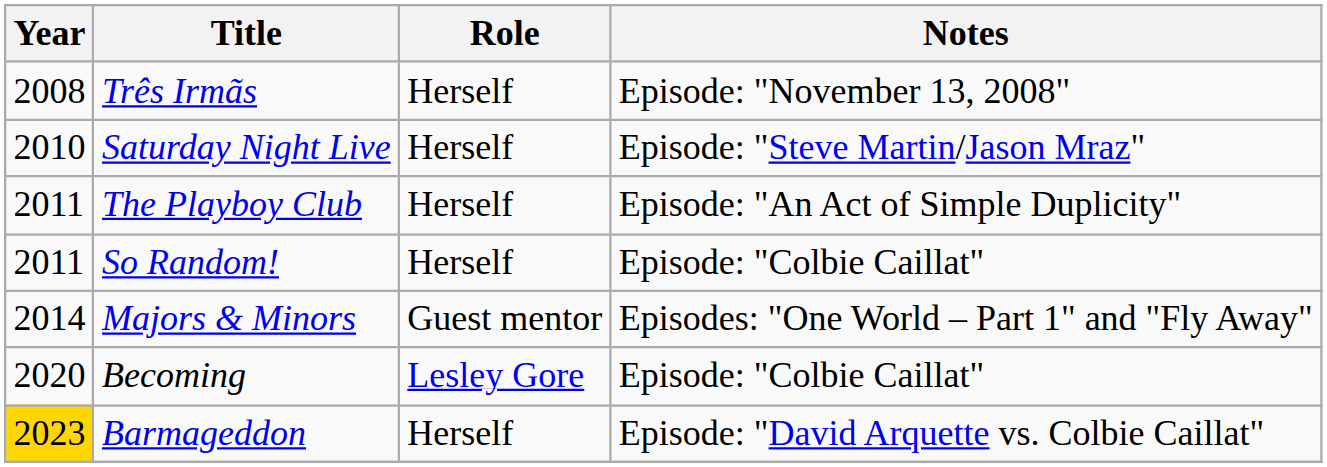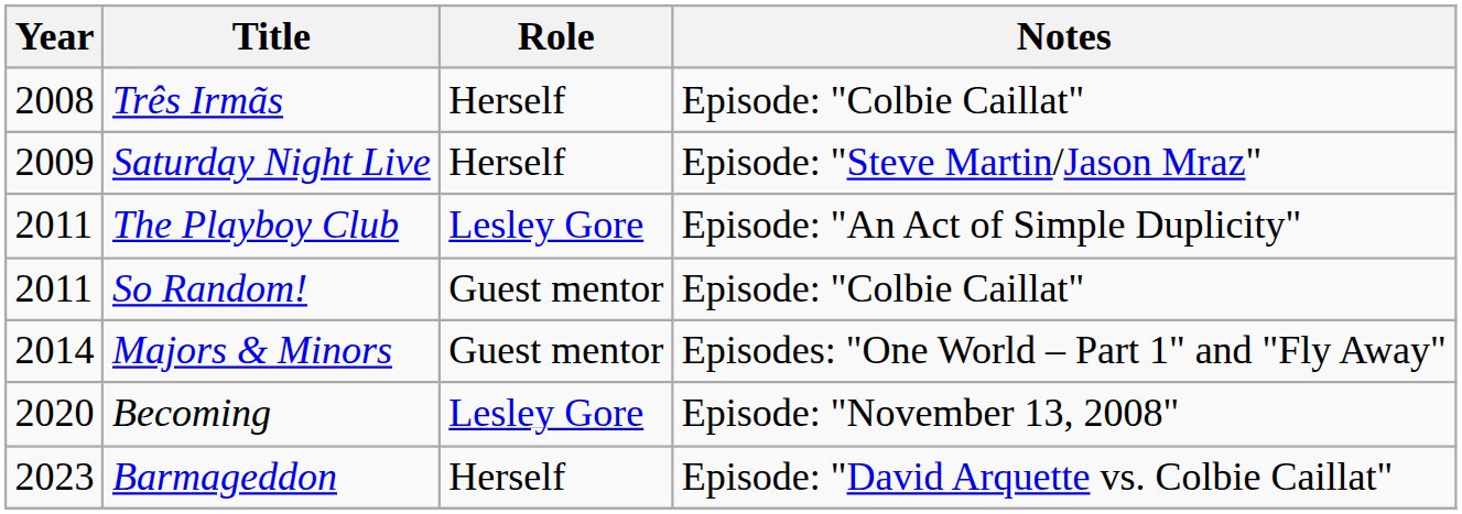Três Irmãs | Notes: Episode: "November 13, 2008" -> Episode: "Colbie Caillat"
Saturday Night Live | Year: 2010 -> 2009
The Playboy Club | Role: Herself -> Lesley Gore
So Random! | Role: Herself -> Guest mentor
Becoming | Notes: Episode: "Colbie Caillat" -> Episode: "November 13, 2008"
Barmageddon | Year: gold background -> no background
